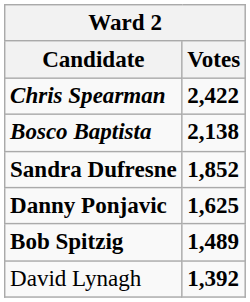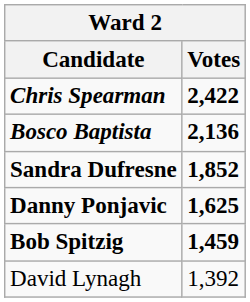Bosco Baptista | Votes: 2,138 -> 2,136
Bob Spitzig | Votes: 1,489 -> 1,459
David Lynagh | Votes: bold -> normal
